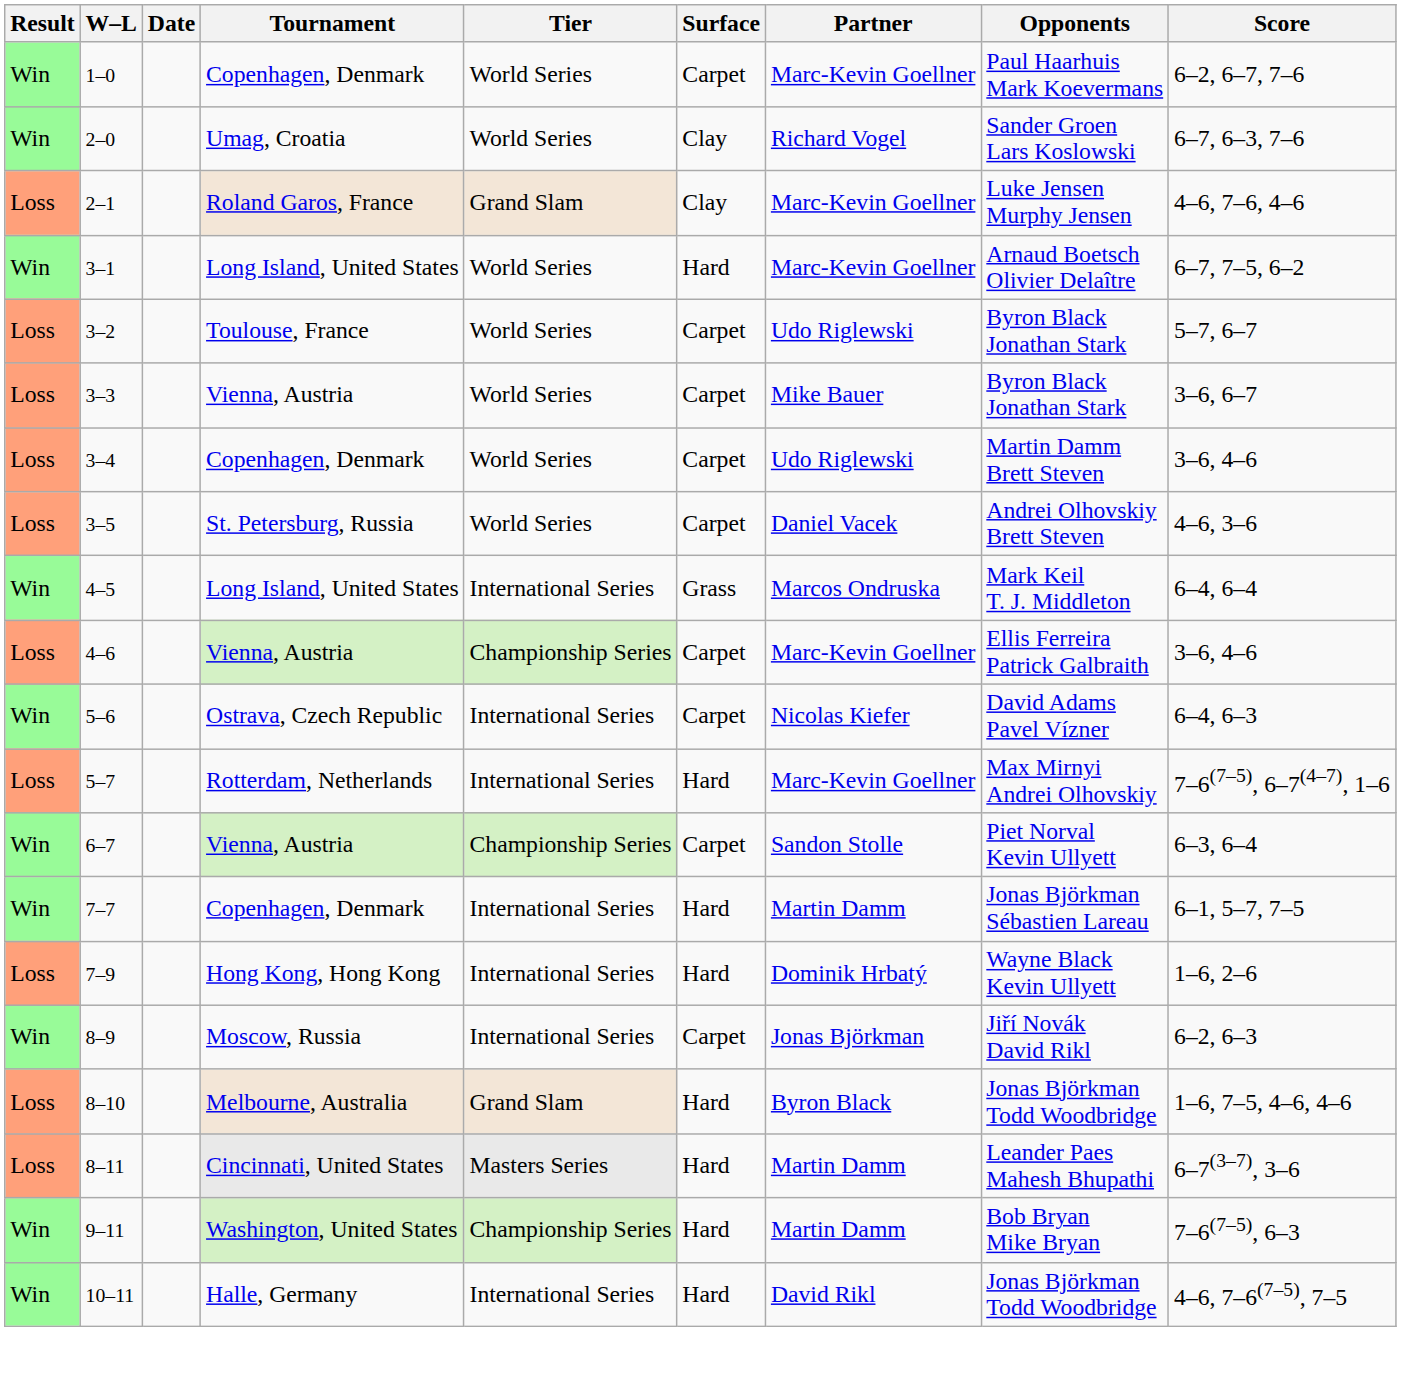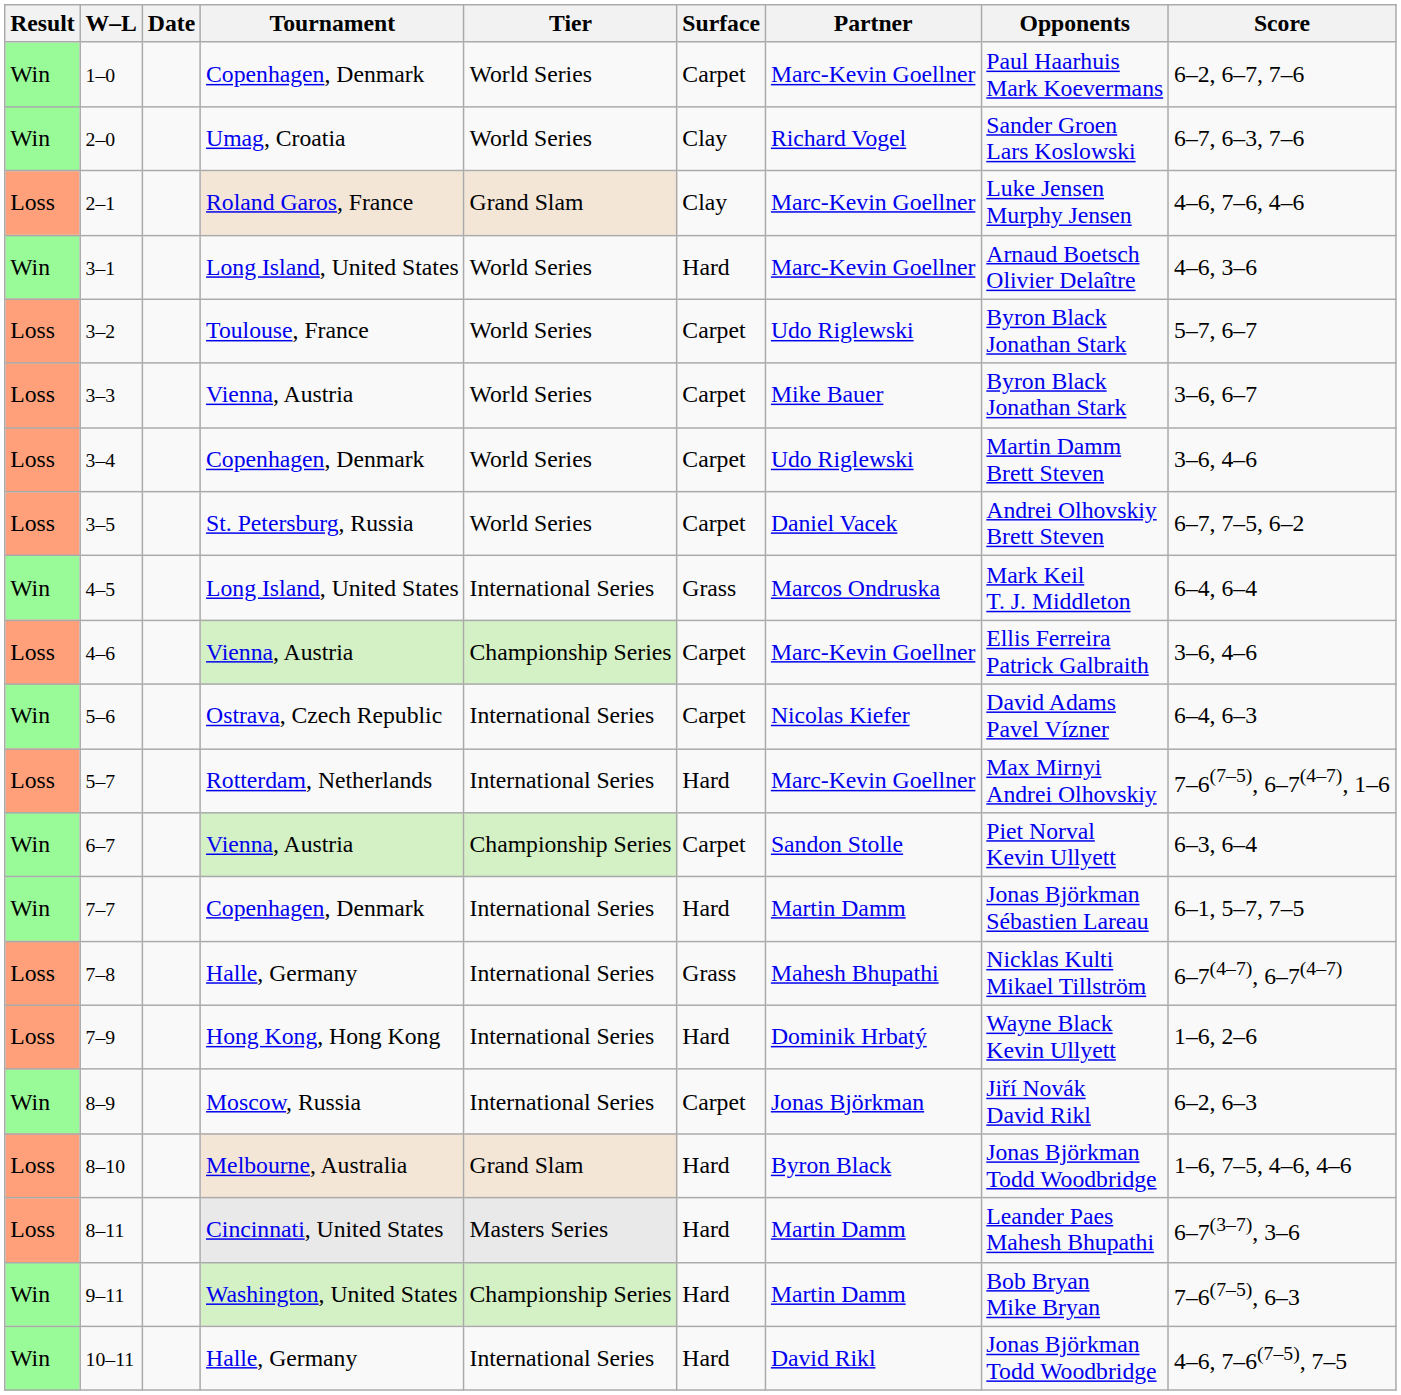3–1 | Score: 6–7, 7–5, 6–2 -> 4–6, 3–6
3–5 | Score: 4–6, 3–6 -> 6–7, 7–5, 6–2
+ row: Loss | 7–8 | Halle, Germany | International Series | Grass | Mahesh Bhupathi | Nicklas Kulti Mikael Tillström | 6–7(4–7), 6–7(4–7)
